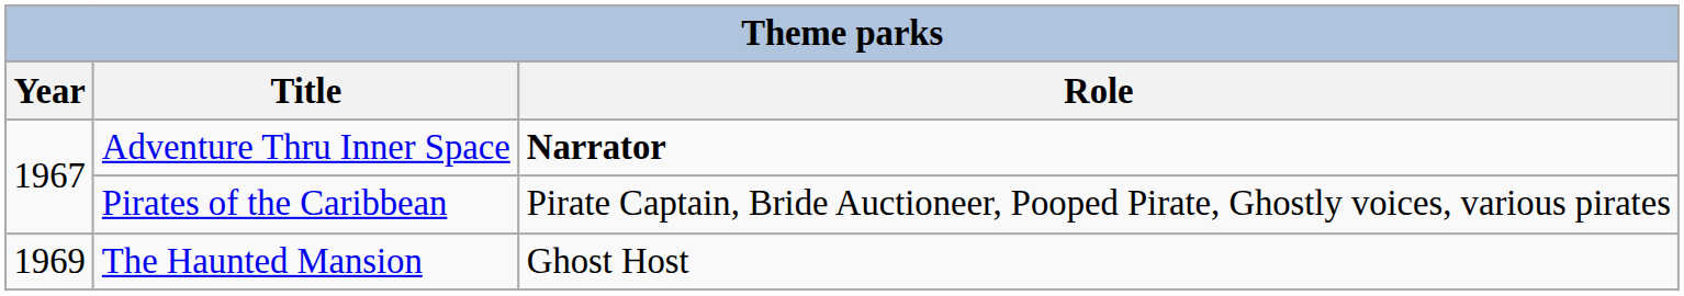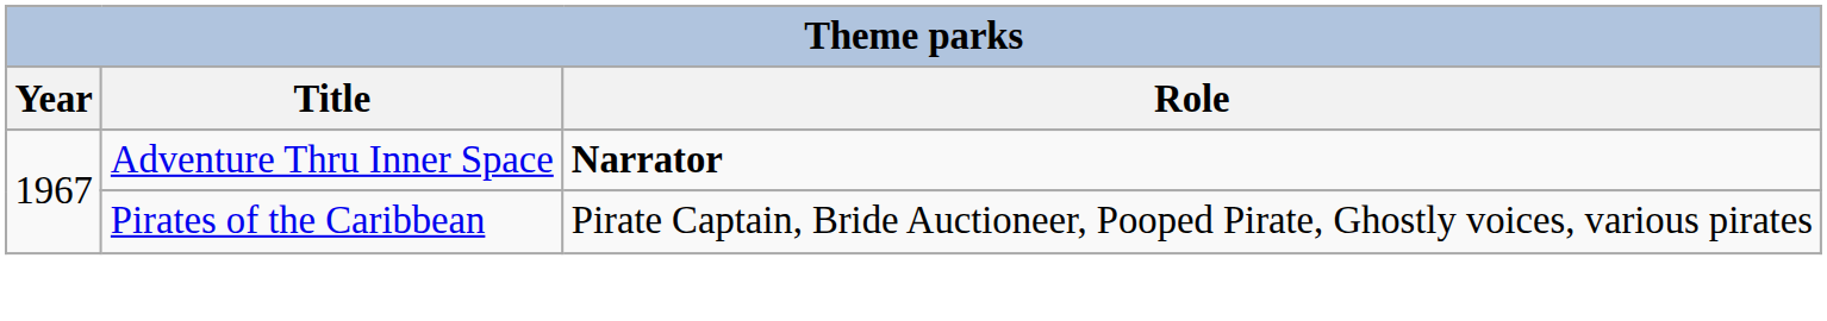- row: 1969 | The Haunted Mansion | Ghost Host
